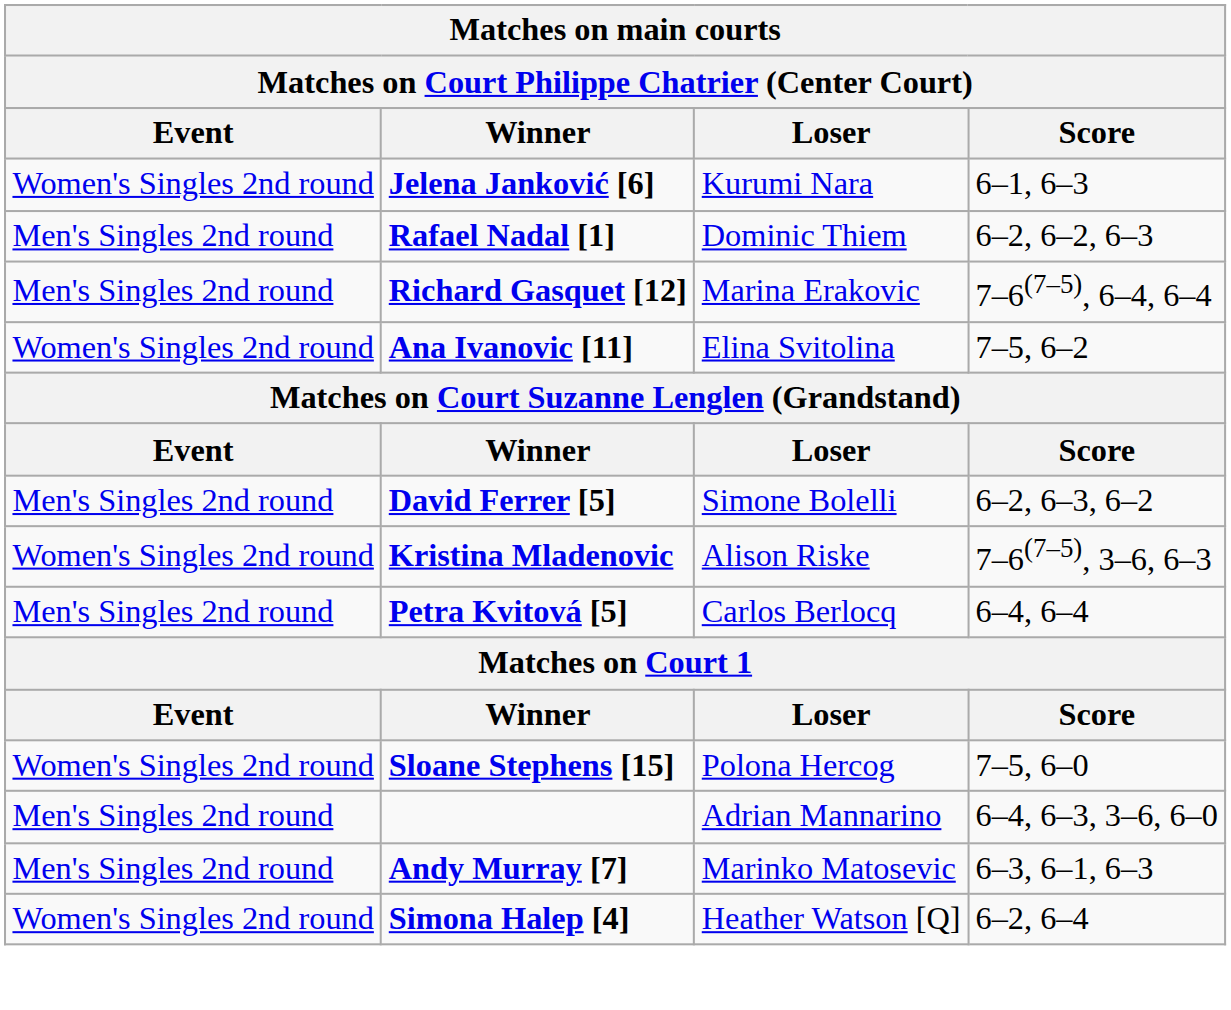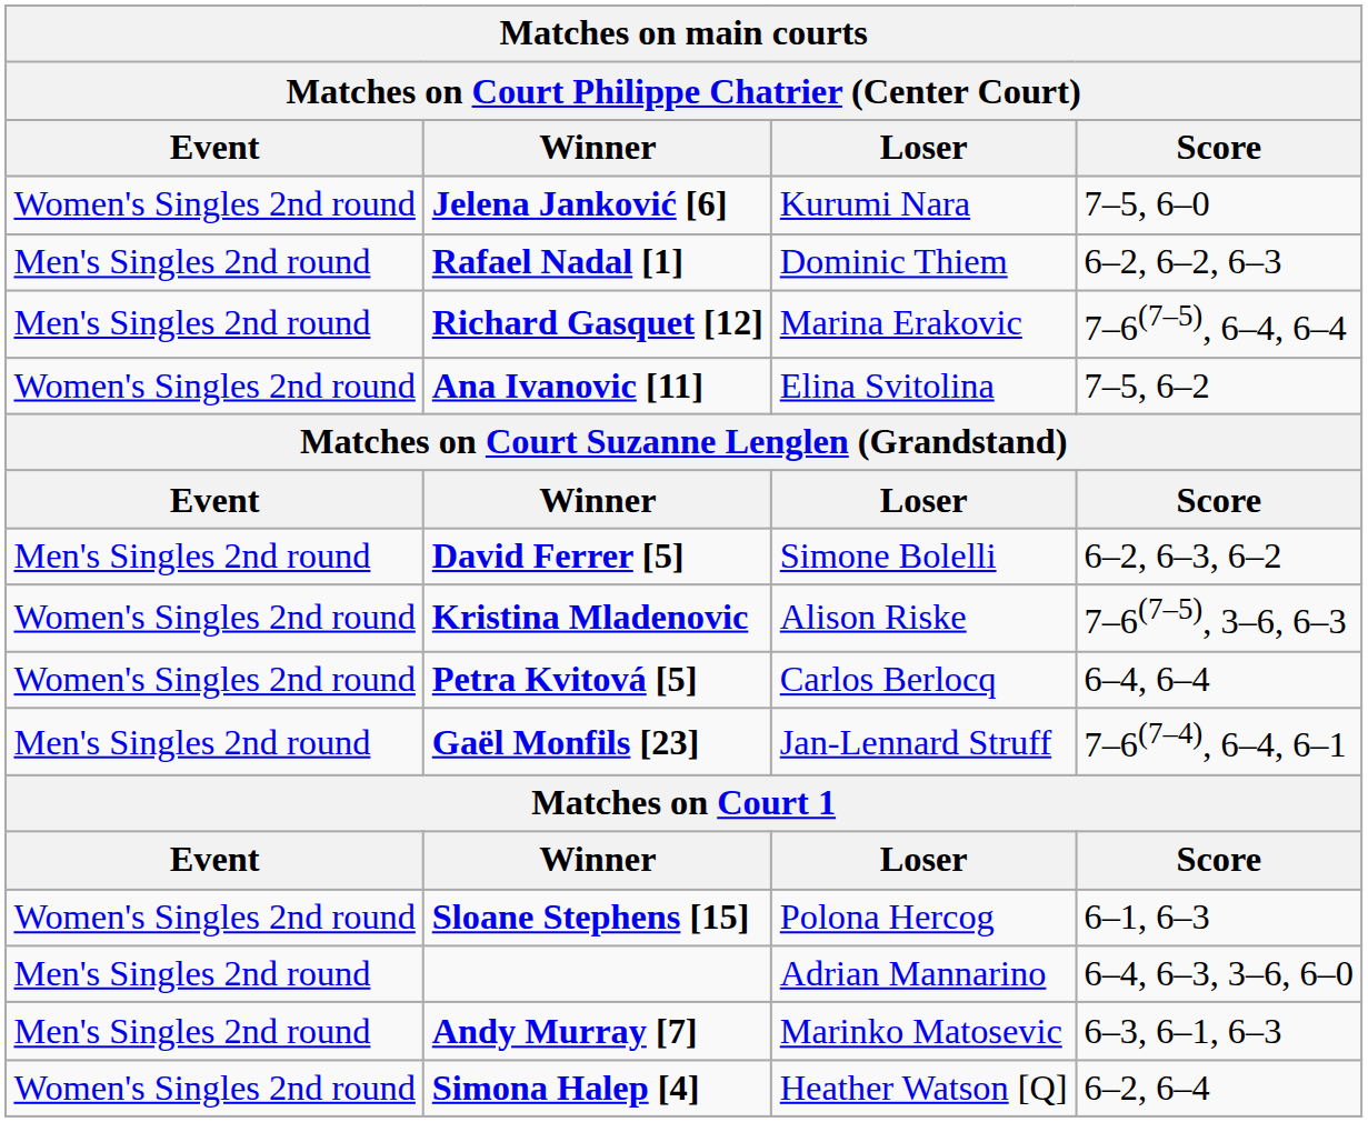Jelena Janković [6] | Score: 6–1, 6–3 -> 7–5, 6–0
Petra Kvitová [5] | Event: Men's Singles 2nd round -> Women's Singles 2nd round
+ row: Men's Singles 2nd round | Gaël Monfils [23] | Jan-Lennard Struff | 7–6(7–4), 6–4, 6–1
Sloane Stephens [15] | Score: 7–5, 6–0 -> 6–1, 6–3
